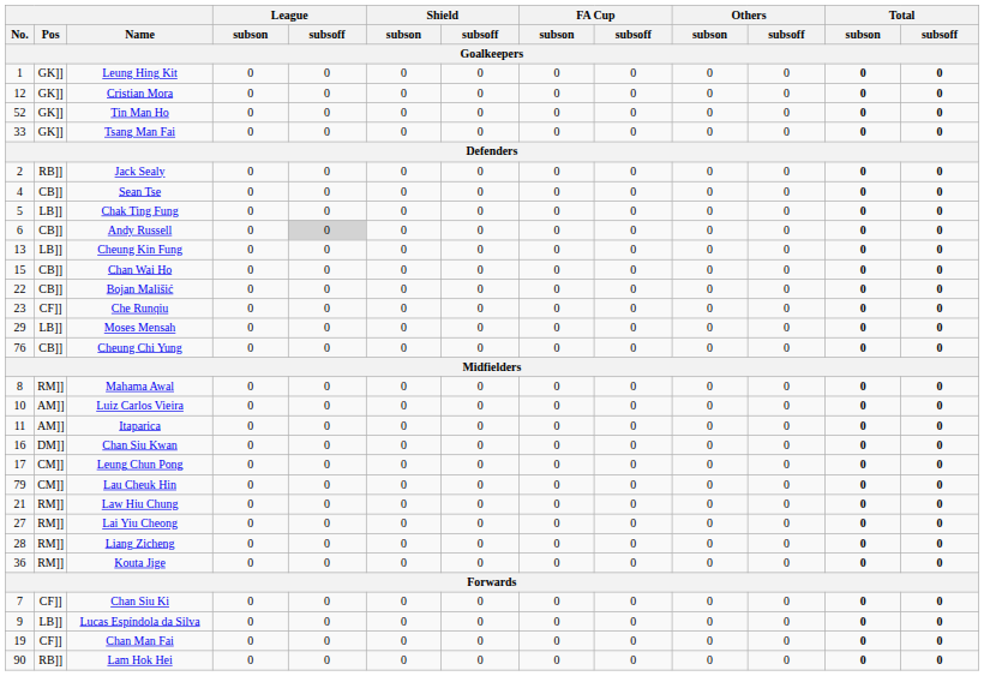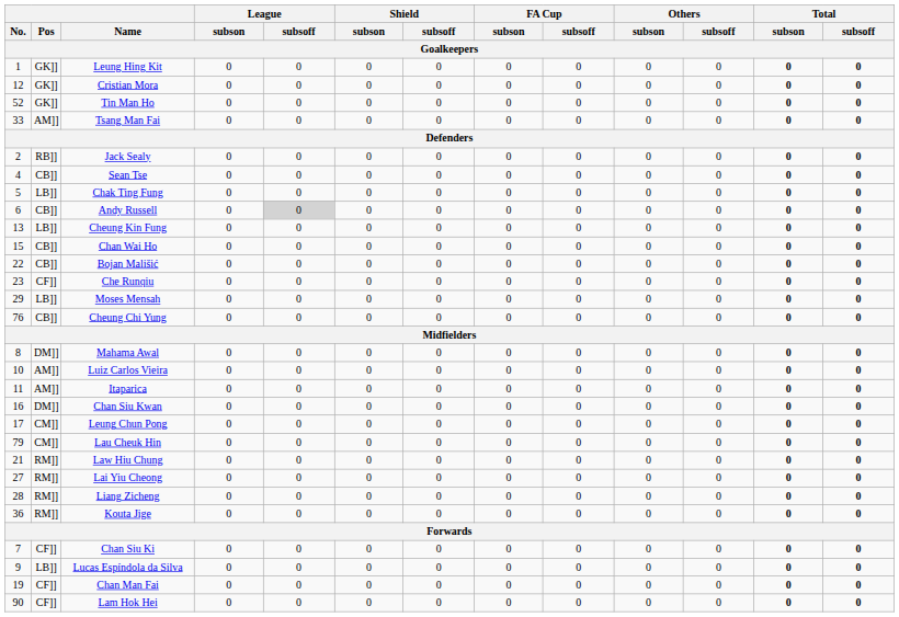Tsang Man Fai | Pos: GK]] -> AM]]
Mahama Awal | Pos: RM]] -> DM]]
Lam Hok Hei | Pos: RB]] -> CF]]
